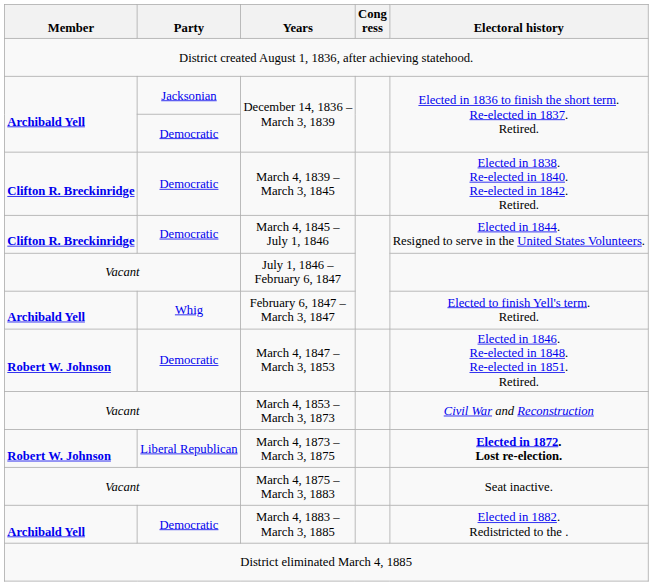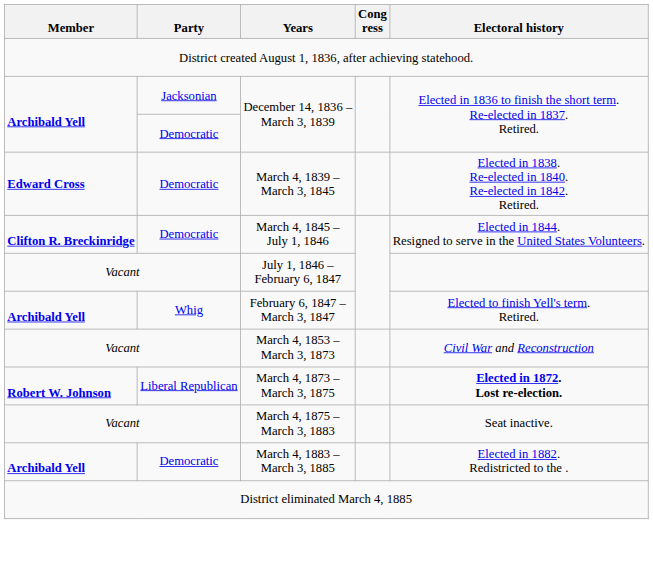March 4, 1839 – March 3, 1845 | Member: Clifton R. Breckinridge -> Edward Cross
- row: Robert W. Johnson | Democratic | March 4, 1847 – March 3, 1853 | Elected in 1846. Re-elected in 1848. Re-elected in 1851. Retired.
